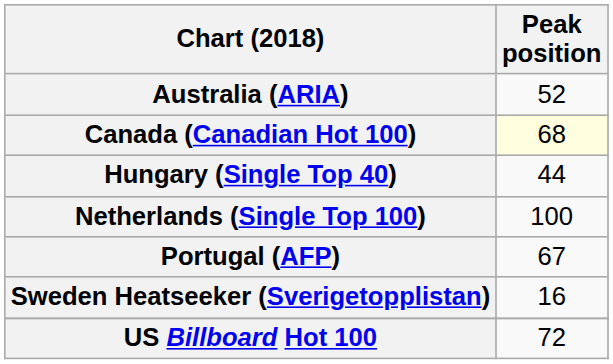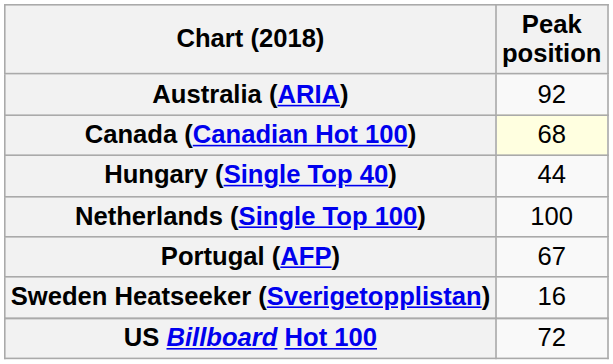Australia (ARIA) | Peak position: 52 -> 92
